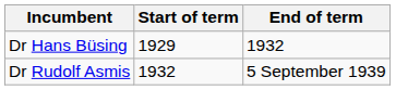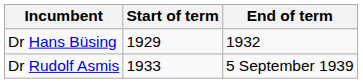Dr Rudolf Asmis | Start of term: 1932 -> 1933
